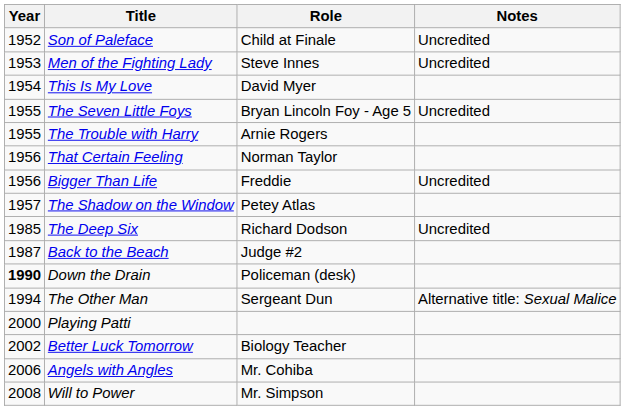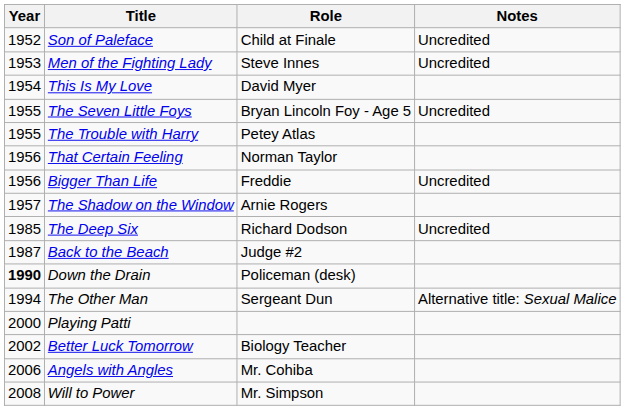The Trouble with Harry | Role: Arnie Rogers -> Petey Atlas
The Shadow on the Window | Role: Petey Atlas -> Arnie Rogers
